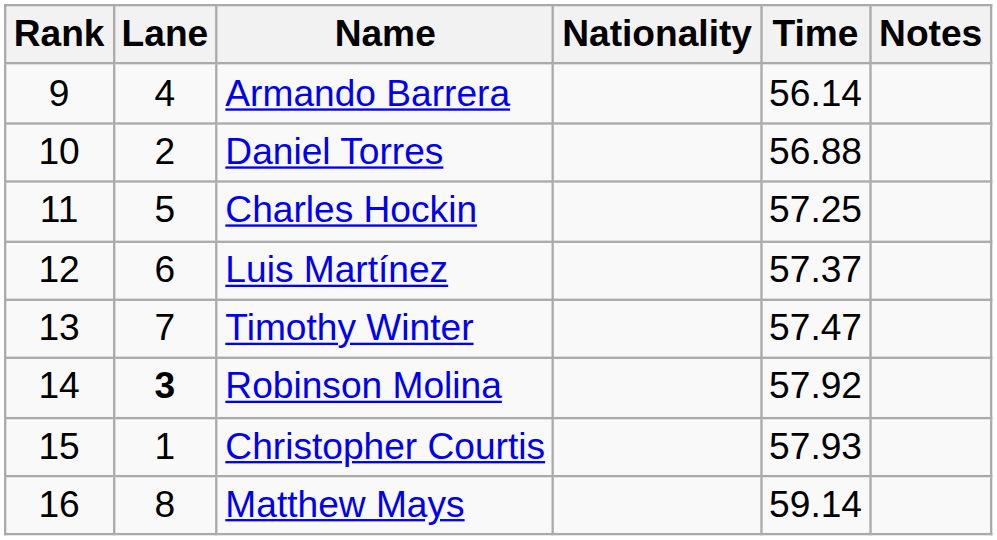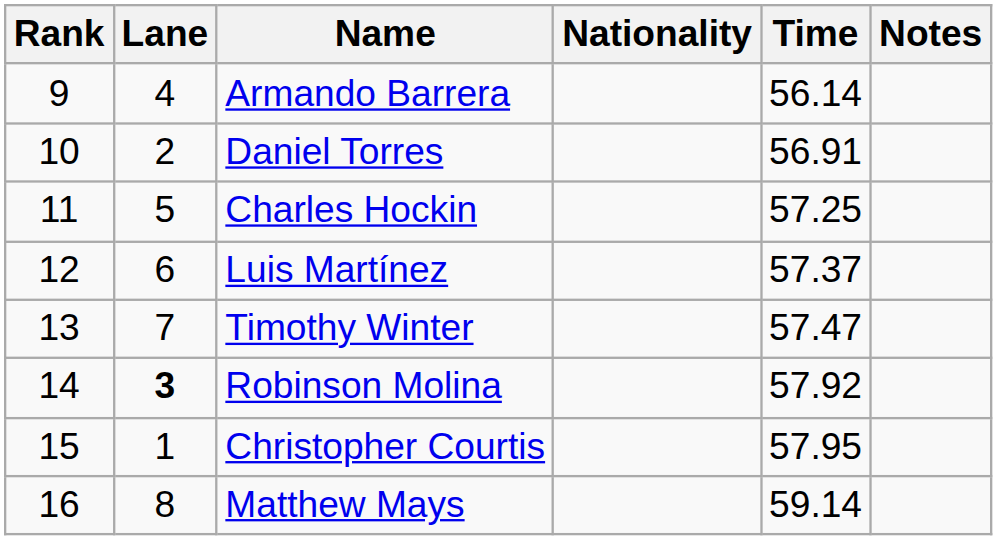Daniel Torres | Time: 56.88 -> 56.91
Christopher Courtis | Time: 57.93 -> 57.95
